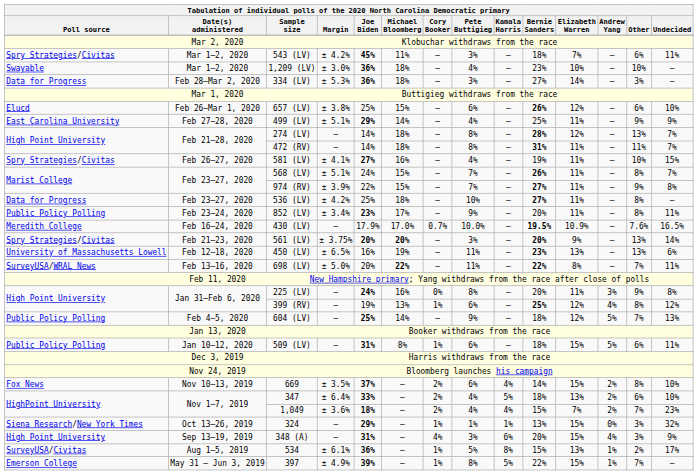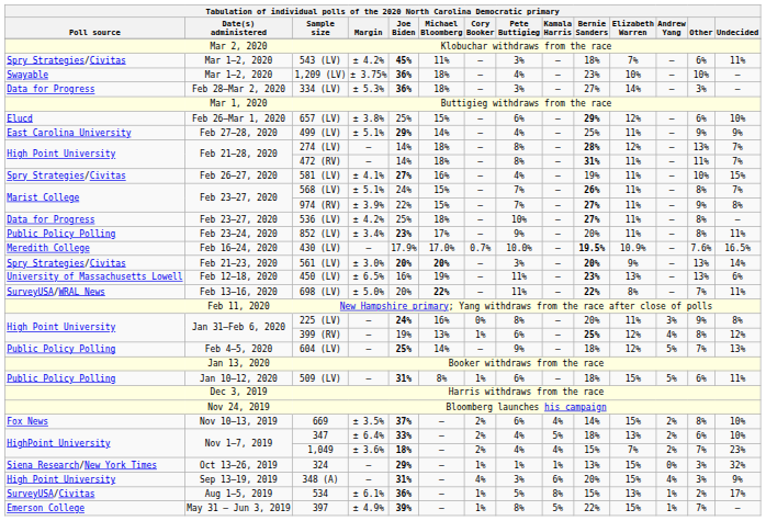1,209 (LV) | Margin: ± 3.0% -> ± 3.75%
657 (LV) | Bernie Sanders: 26% -> 29%
561 (LV) | Margin: ± 3.75% -> ± 3.0%
